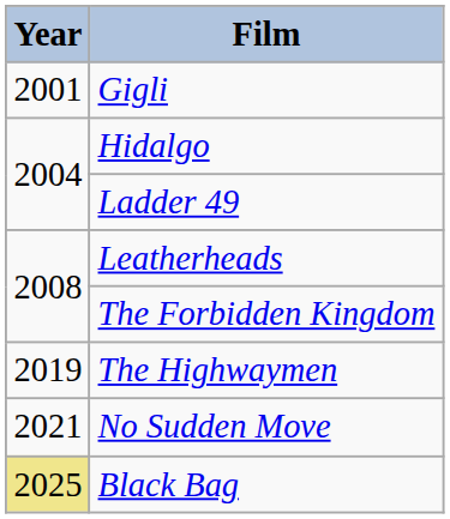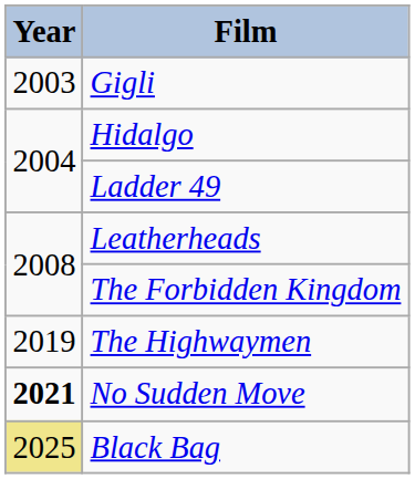Gigli | Year: 2001 -> 2003
No Sudden Move | Year: normal -> bold
